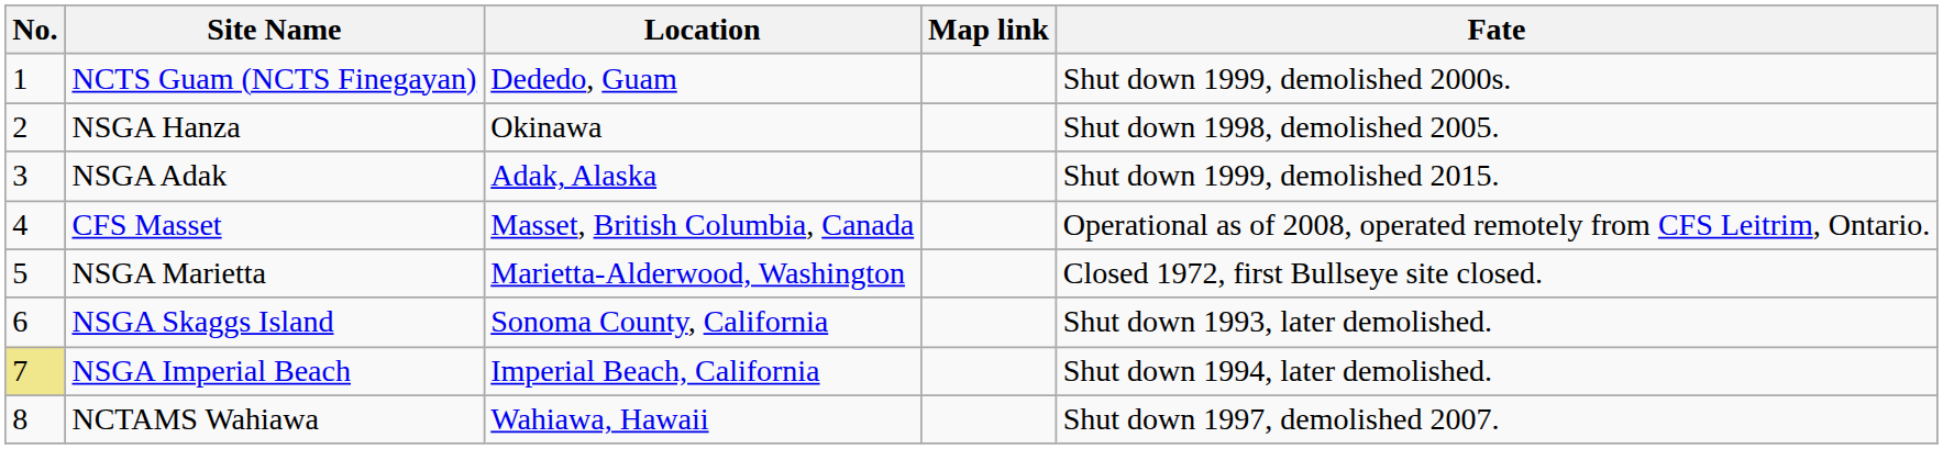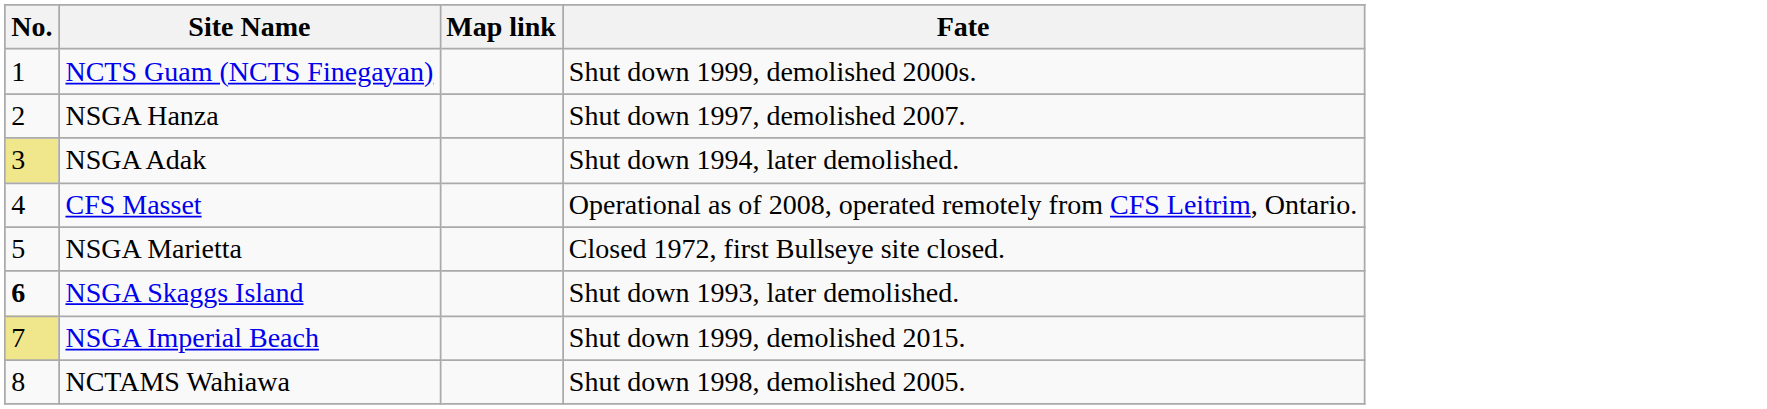- column: Location | Dededo, Guam | Okinawa | Adak, Alaska | Masset, British Columbia, Canada | Marietta-Alderwood, Washington | Sonoma County, California | Imperial Beach, California | Wahiawa, Hawaii
NSGA Hanza | Fate: Shut down 1998, demolished 2005. -> Shut down 1997, demolished 2007.
NSGA Adak | No.: no background -> khaki background
NSGA Adak | Fate: Shut down 1999, demolished 2015. -> Shut down 1994, later demolished.
NSGA Skaggs Island | No.: normal -> bold
NSGA Imperial Beach | Fate: Shut down 1994, later demolished. -> Shut down 1999, demolished 2015.
NCTAMS Wahiawa | Fate: Shut down 1997, demolished 2007. -> Shut down 1998, demolished 2005.
